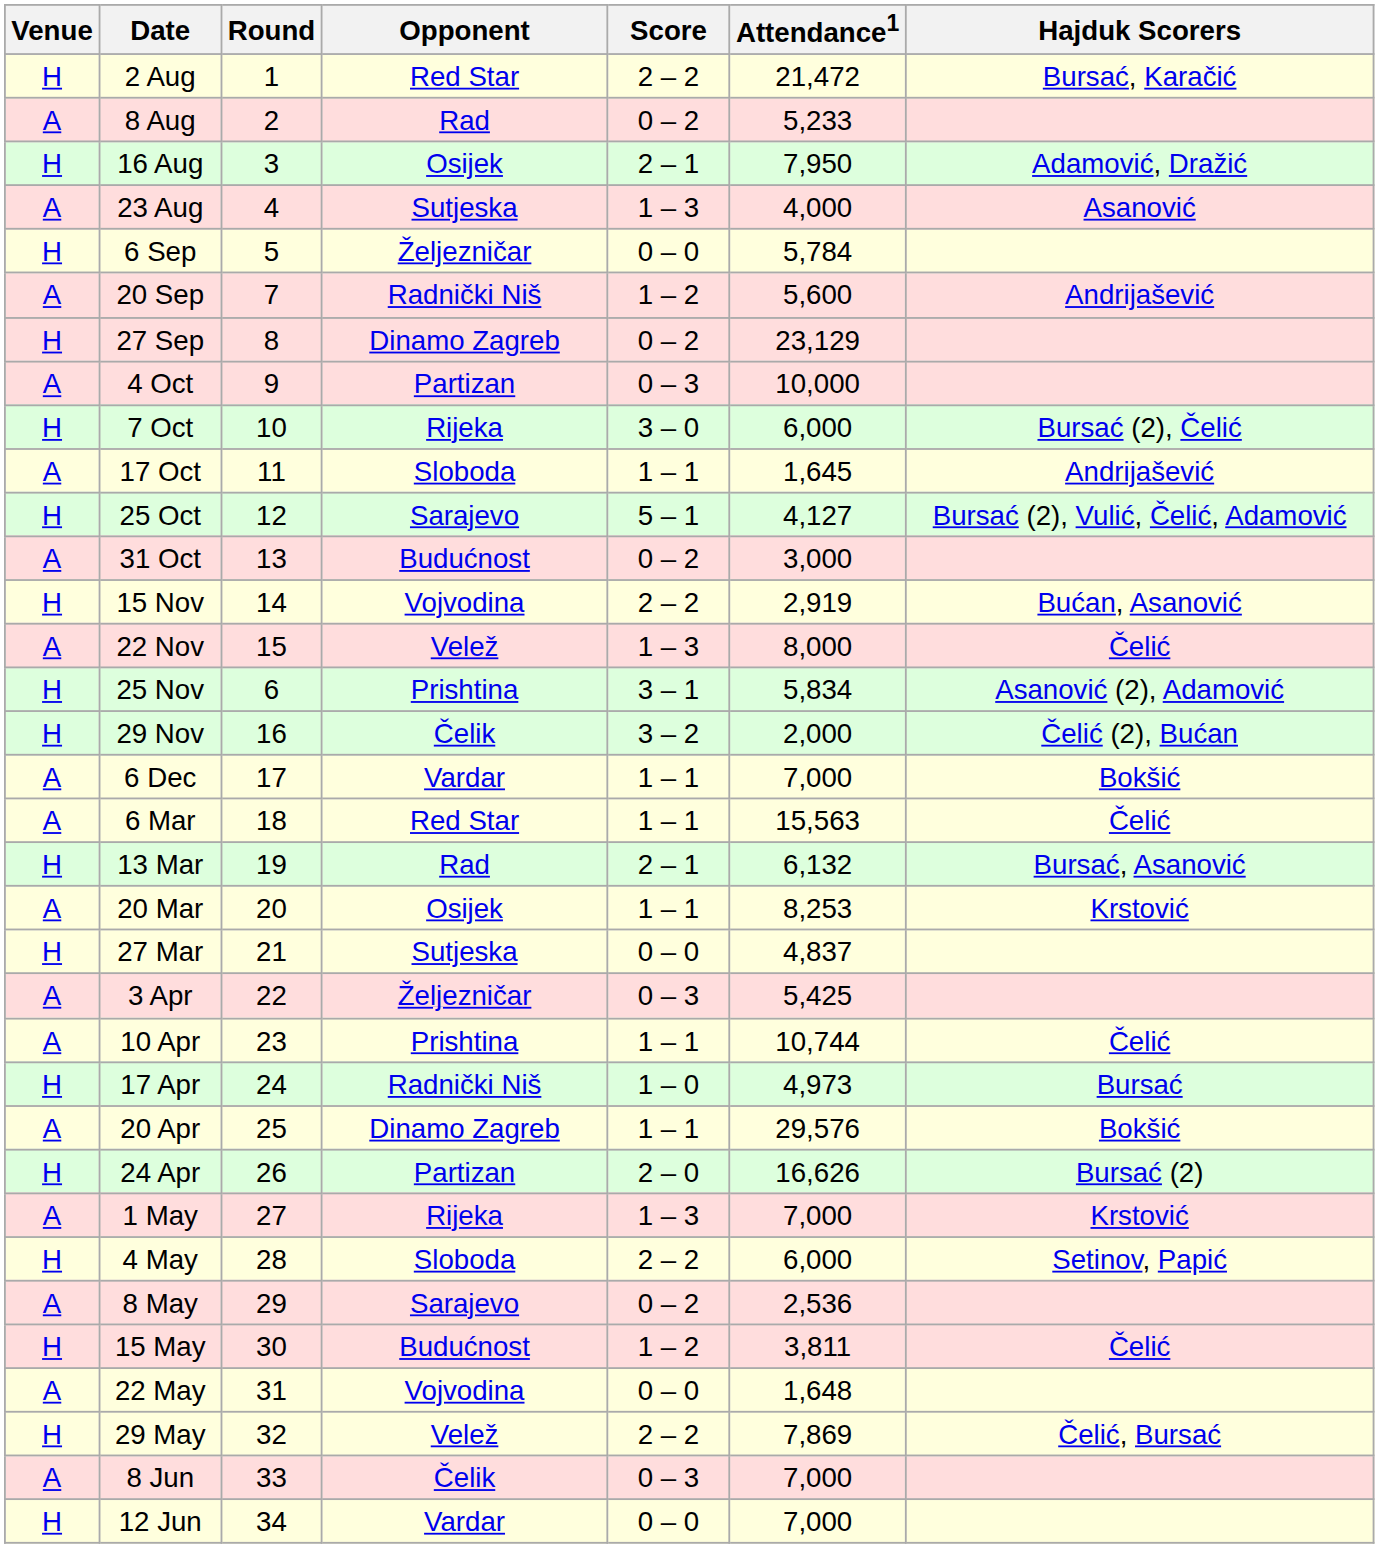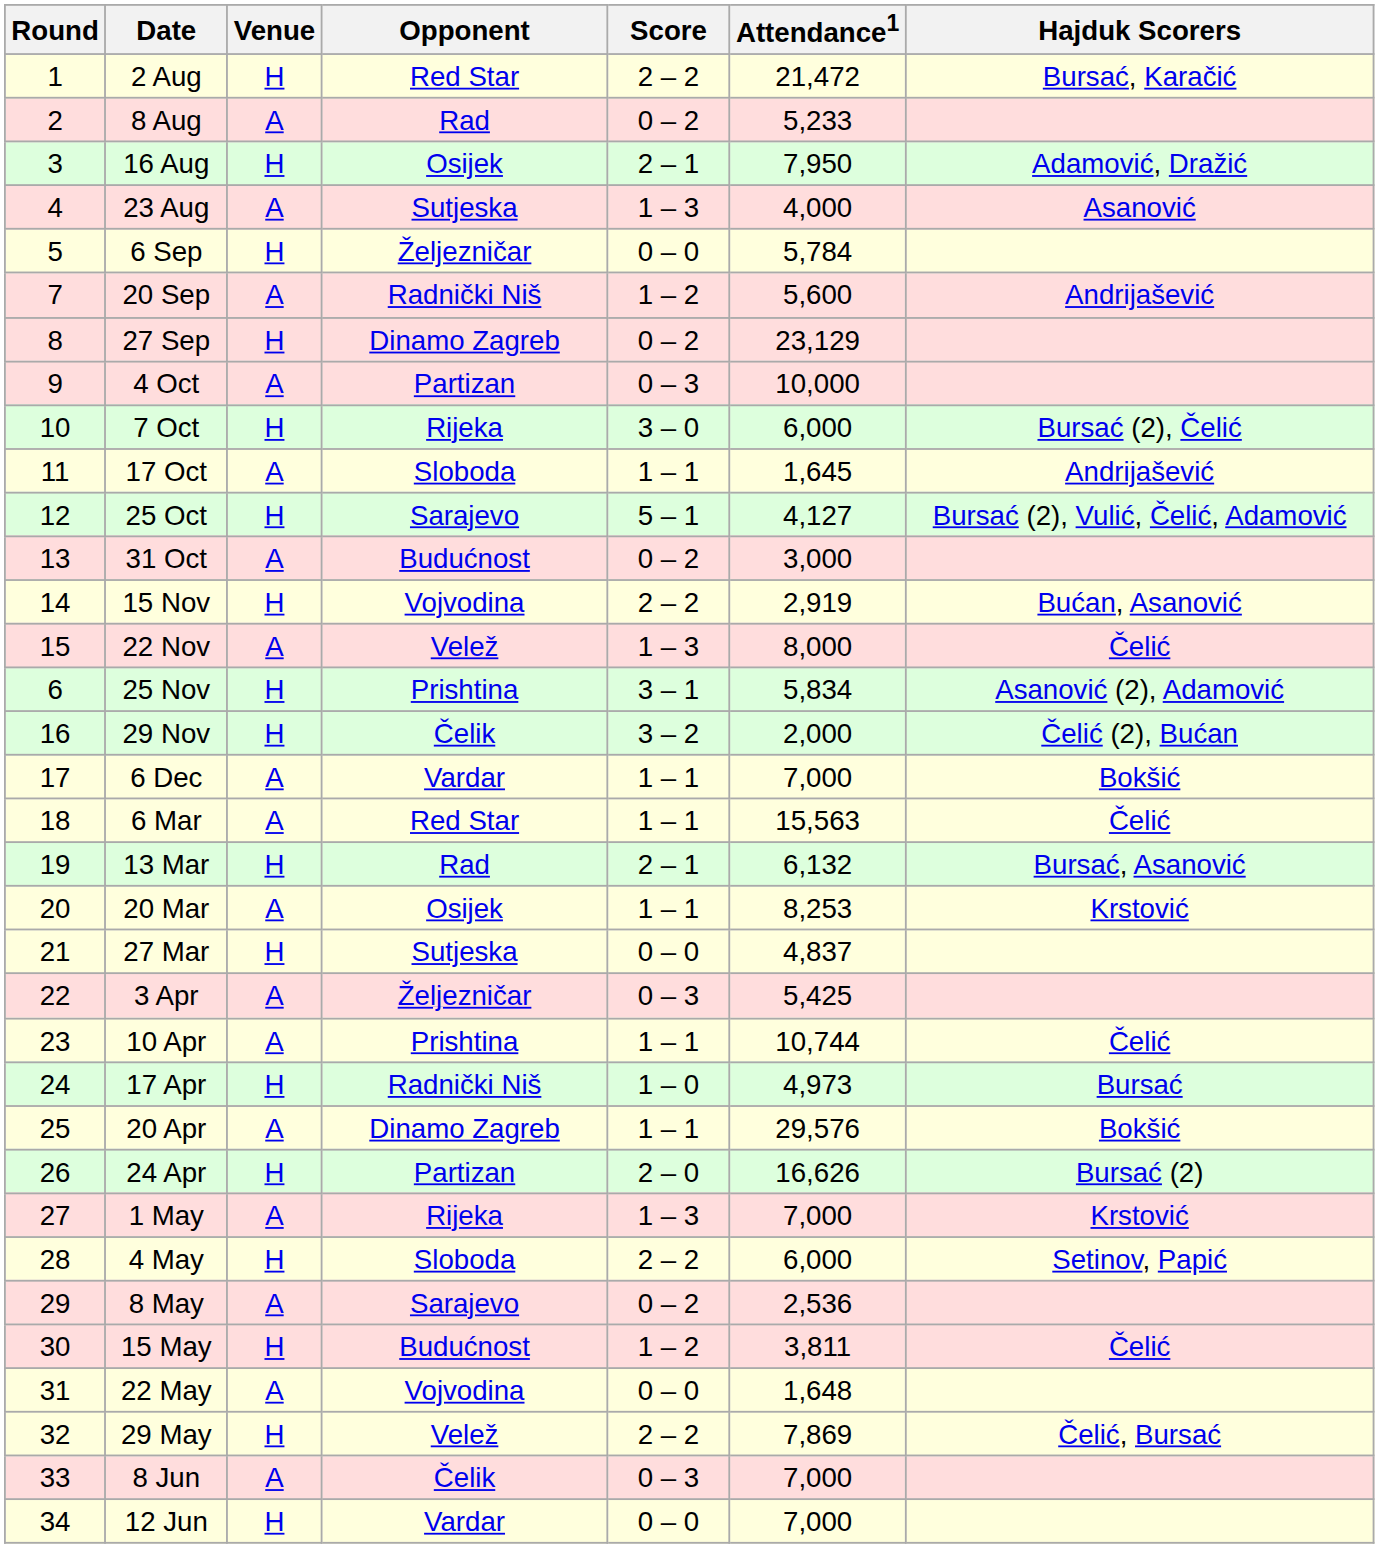columns swapped: Round <-> Venue
